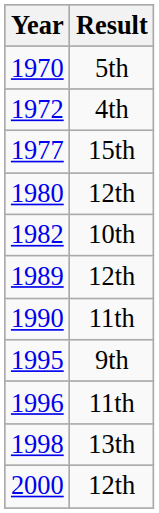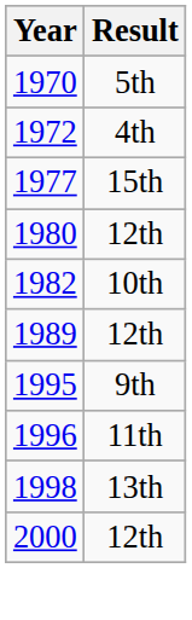- row: 1990 | 11th
